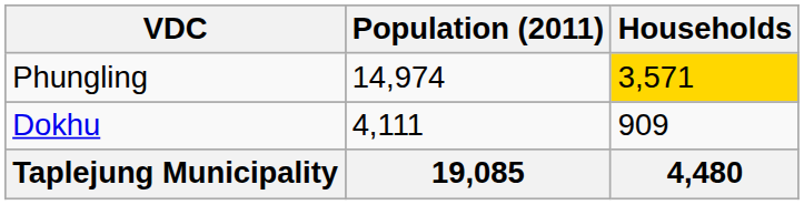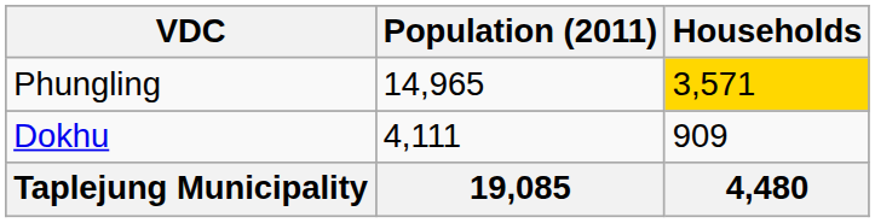Phungling | Population (2011): 14,974 -> 14,965
